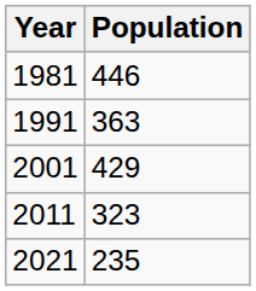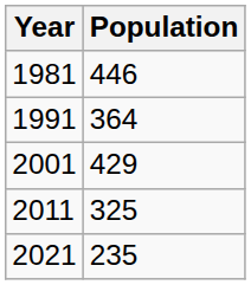1991 | Population: 363 -> 364
2011 | Population: 323 -> 325
